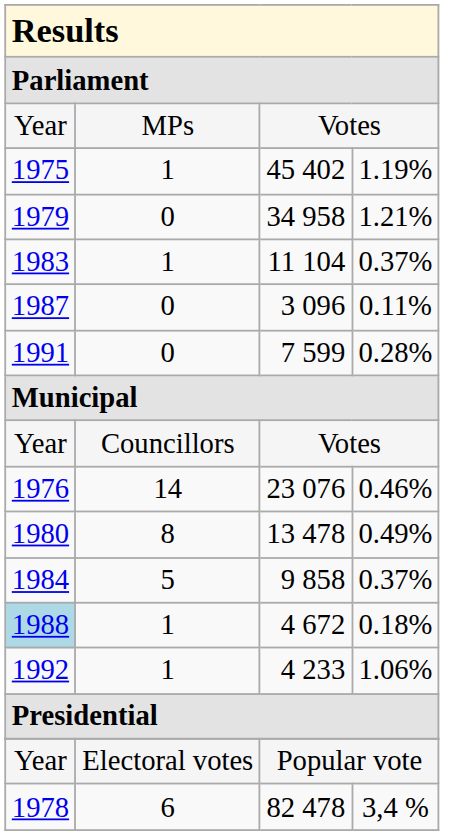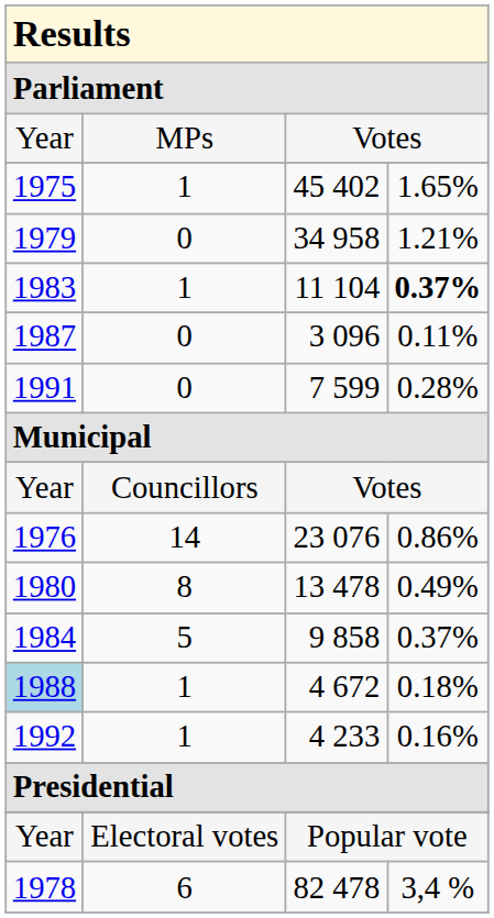45 402 | column 4: 1.19% -> 1.65%
11 104 | column 4: normal -> bold
23 076 | column 4: 0.46% -> 0.86%
4 233 | column 4: 1.06% -> 0.16%
